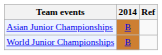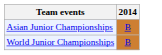- column: Ref
